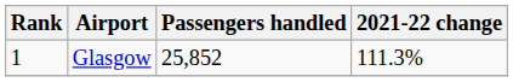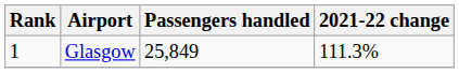Glasgow | Passengers handled: 25,852 -> 25,849
